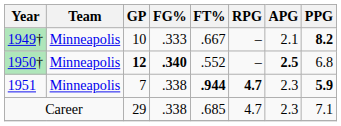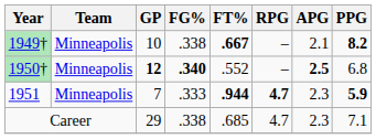1949† | FG%: .333 -> .338
1949† | FT%: normal -> bold
1951 | FG%: .338 -> .333
